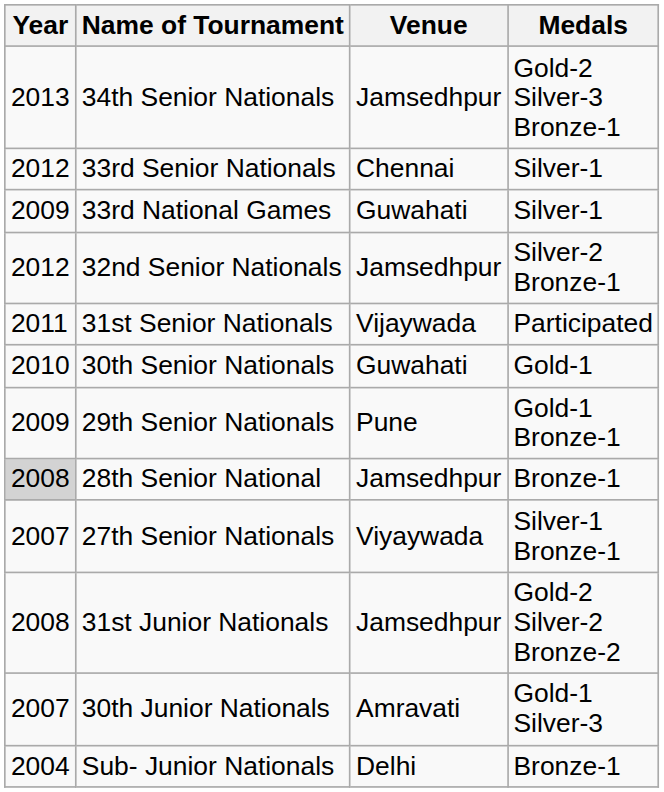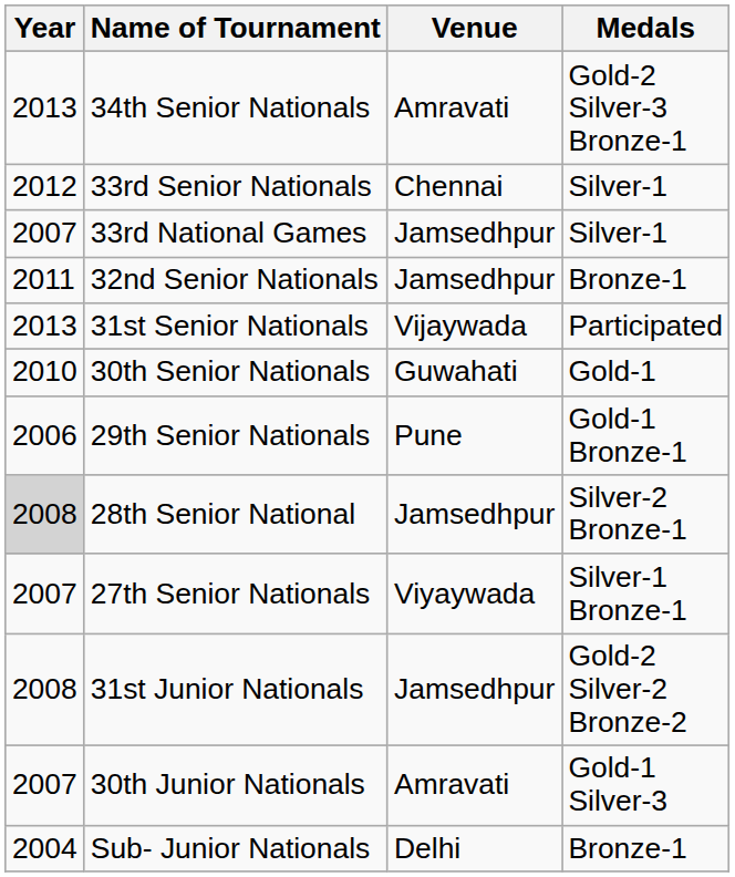34th Senior Nationals | Venue: Jamsedhpur -> Amravati
33rd National Games | Year: 2009 -> 2007
33rd National Games | Venue: Guwahati -> Jamsedhpur
32nd Senior Nationals | Year: 2012 -> 2011
32nd Senior Nationals | Medals: Silver-2 Bronze-1 -> Bronze-1
31st Senior Nationals | Year: 2011 -> 2013
29th Senior Nationals | Year: 2009 -> 2006
28th Senior National | Medals: Bronze-1 -> Silver-2 Bronze-1
